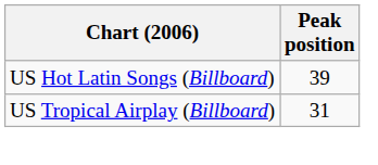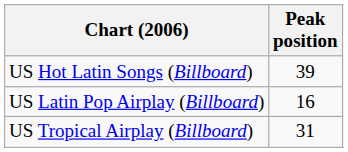+ row: US Latin Pop Airplay (Billboard) | 16
